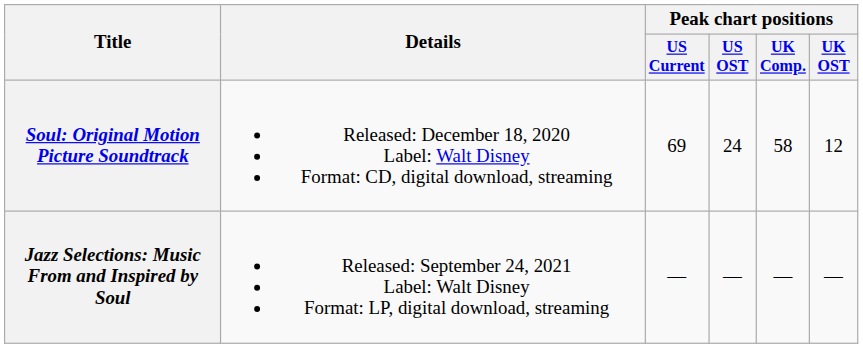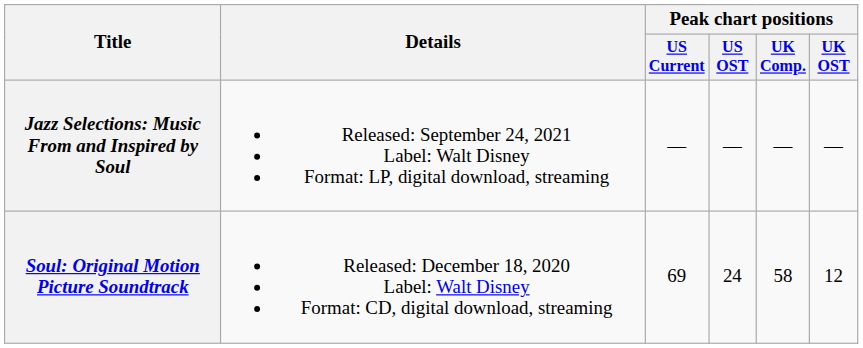rows swapped: Soul: Original Motion Picture Soundtrack <-> Jazz Selections: Music From and Inspired by Soul
